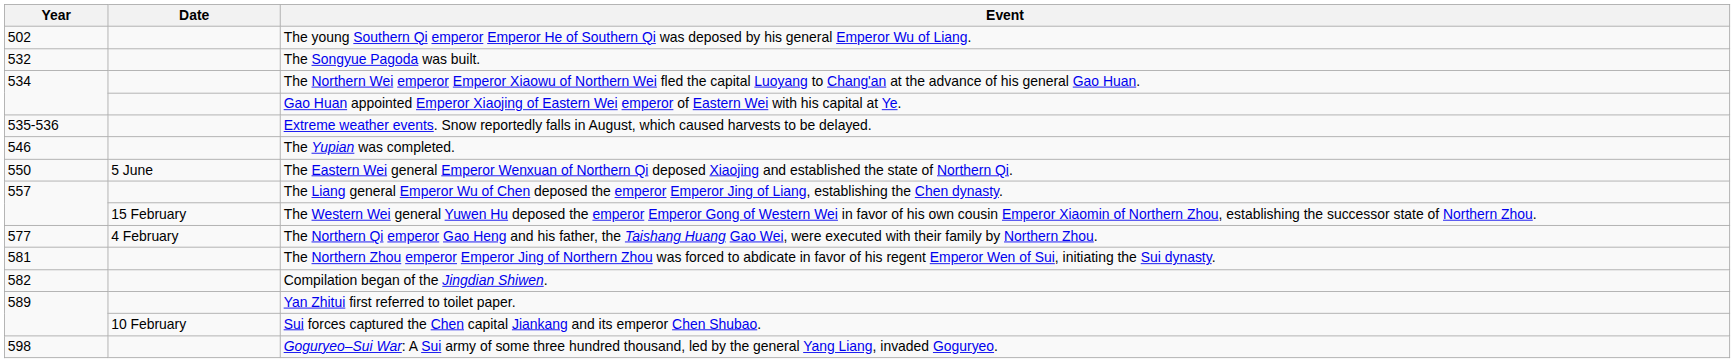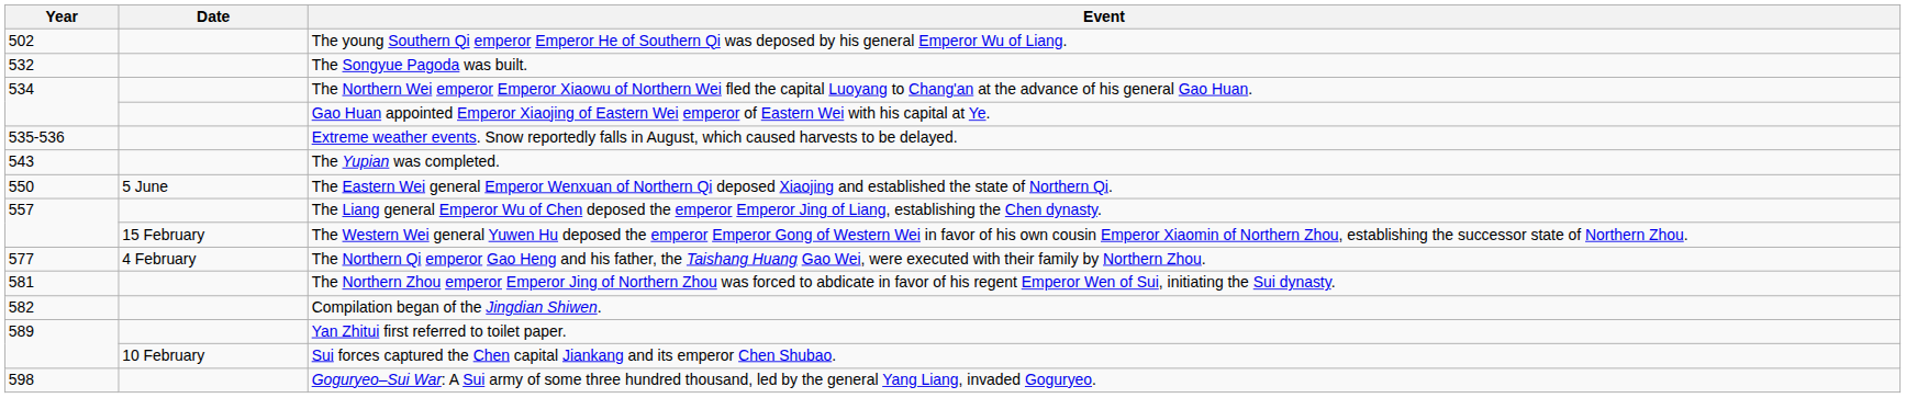The Yupian was completed. | Year: 546 -> 543
